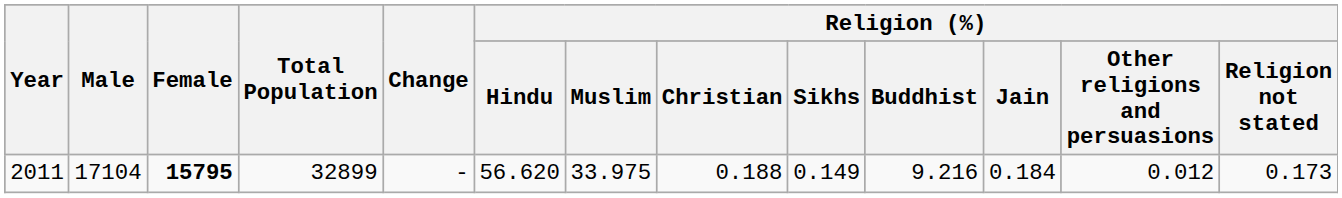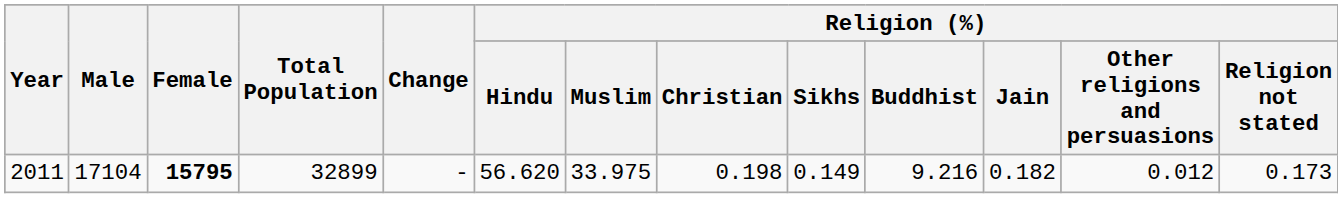2011 | Religion (%) / Christian: 0.188 -> 0.198
2011 | Religion (%) / Jain: 0.184 -> 0.182
